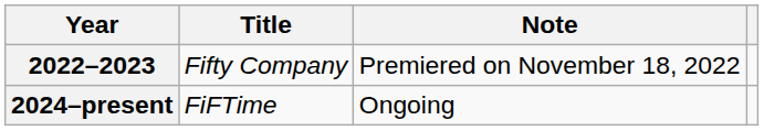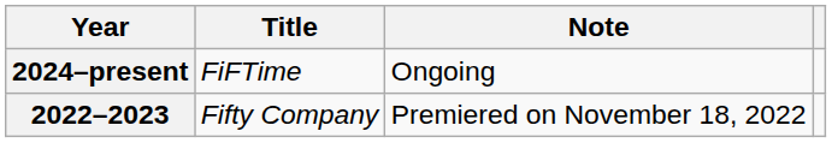rows swapped: 2022–2023 <-> 2024–present
